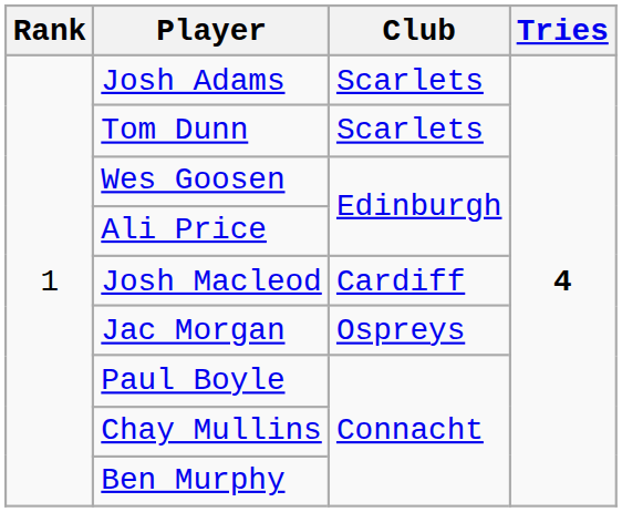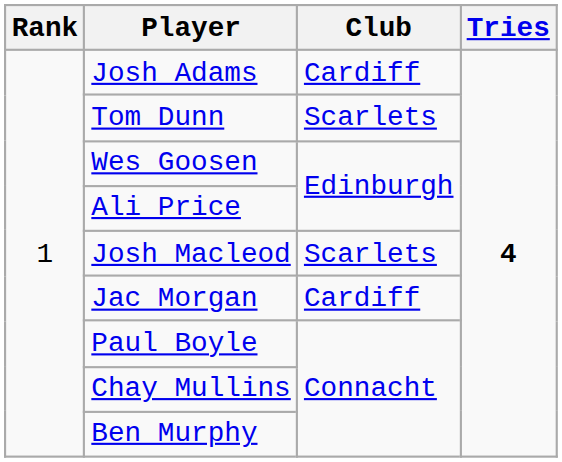Josh Adams | Club: Scarlets -> Cardiff
Josh Macleod | Club: Cardiff -> Scarlets
Jac Morgan | Club: Ospreys -> Cardiff
